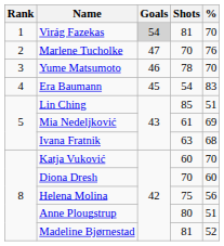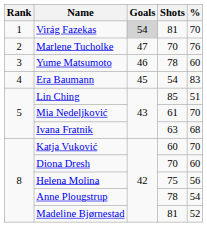Yume Matsumoto | %: 70 -> 60
Mia Nedeljković | %: 69 -> 70
Anne Plougstrup | Shots: 80 -> 78
Anne Plougstrup | %: 51 -> 54
